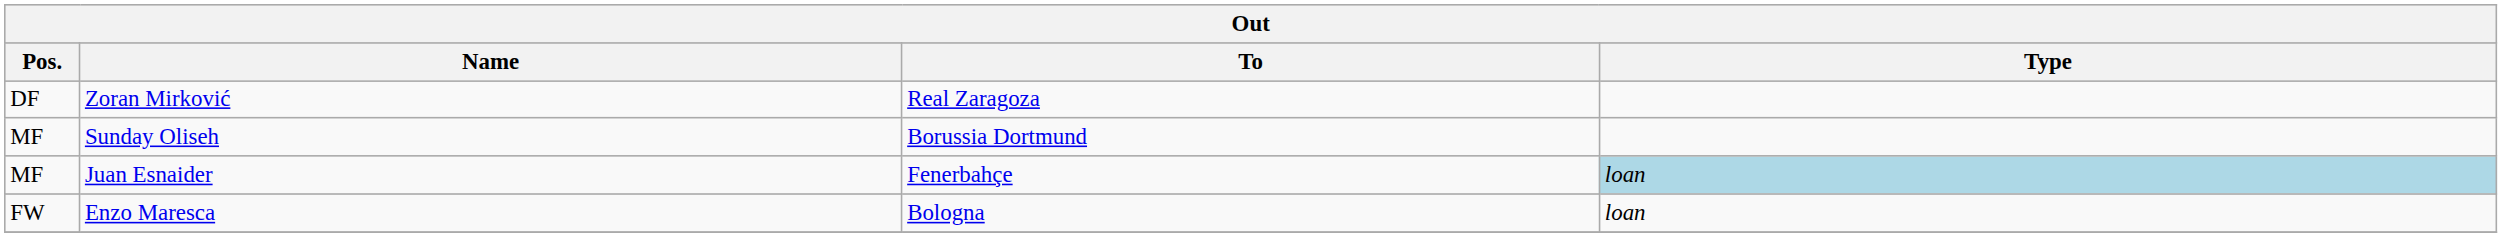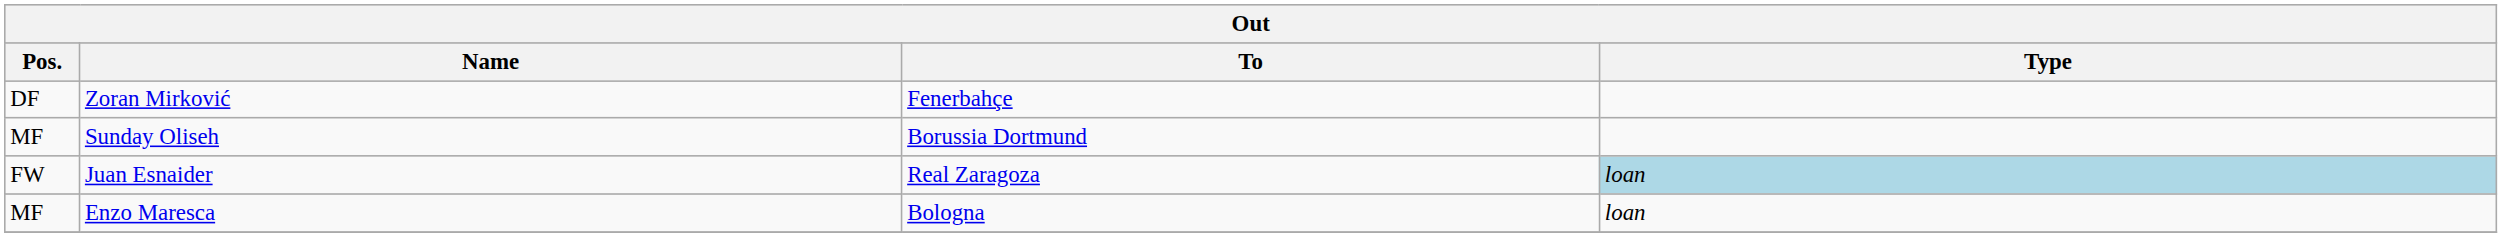Zoran Mirković | To: Real Zaragoza -> Fenerbahçe
Juan Esnaider | Pos.: MF -> FW
Juan Esnaider | To: Fenerbahçe -> Real Zaragoza
Enzo Maresca | Pos.: FW -> MF
